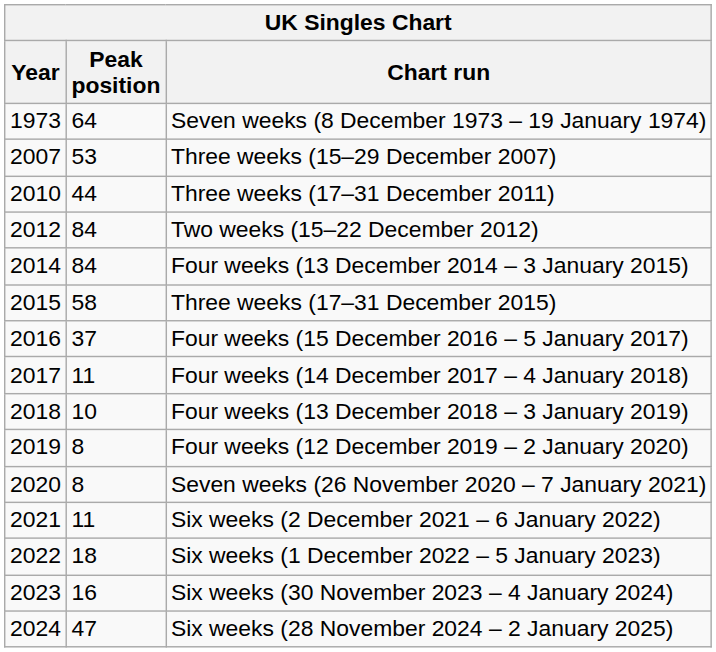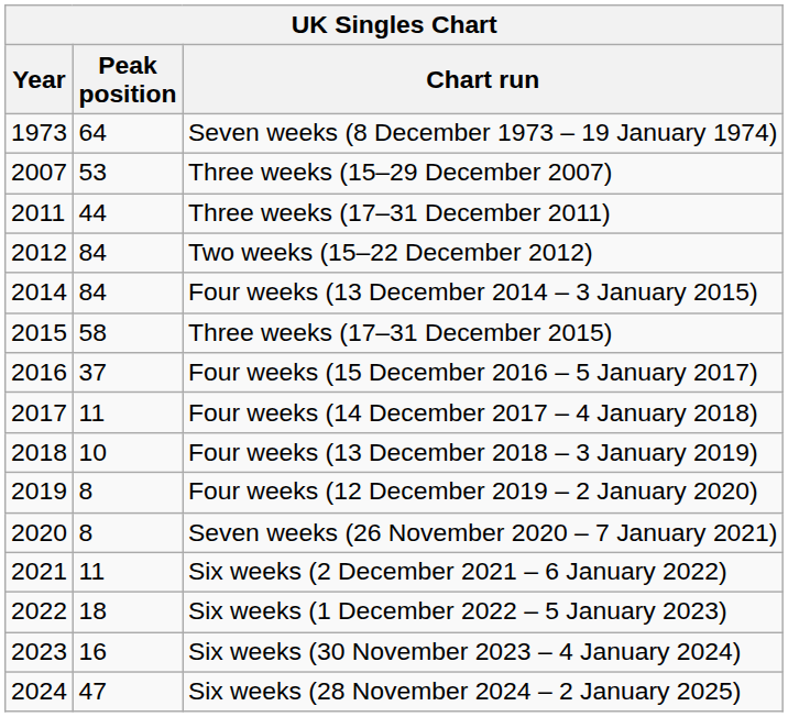Three weeks (17–31 December 2011) | Year: 2010 -> 2011
